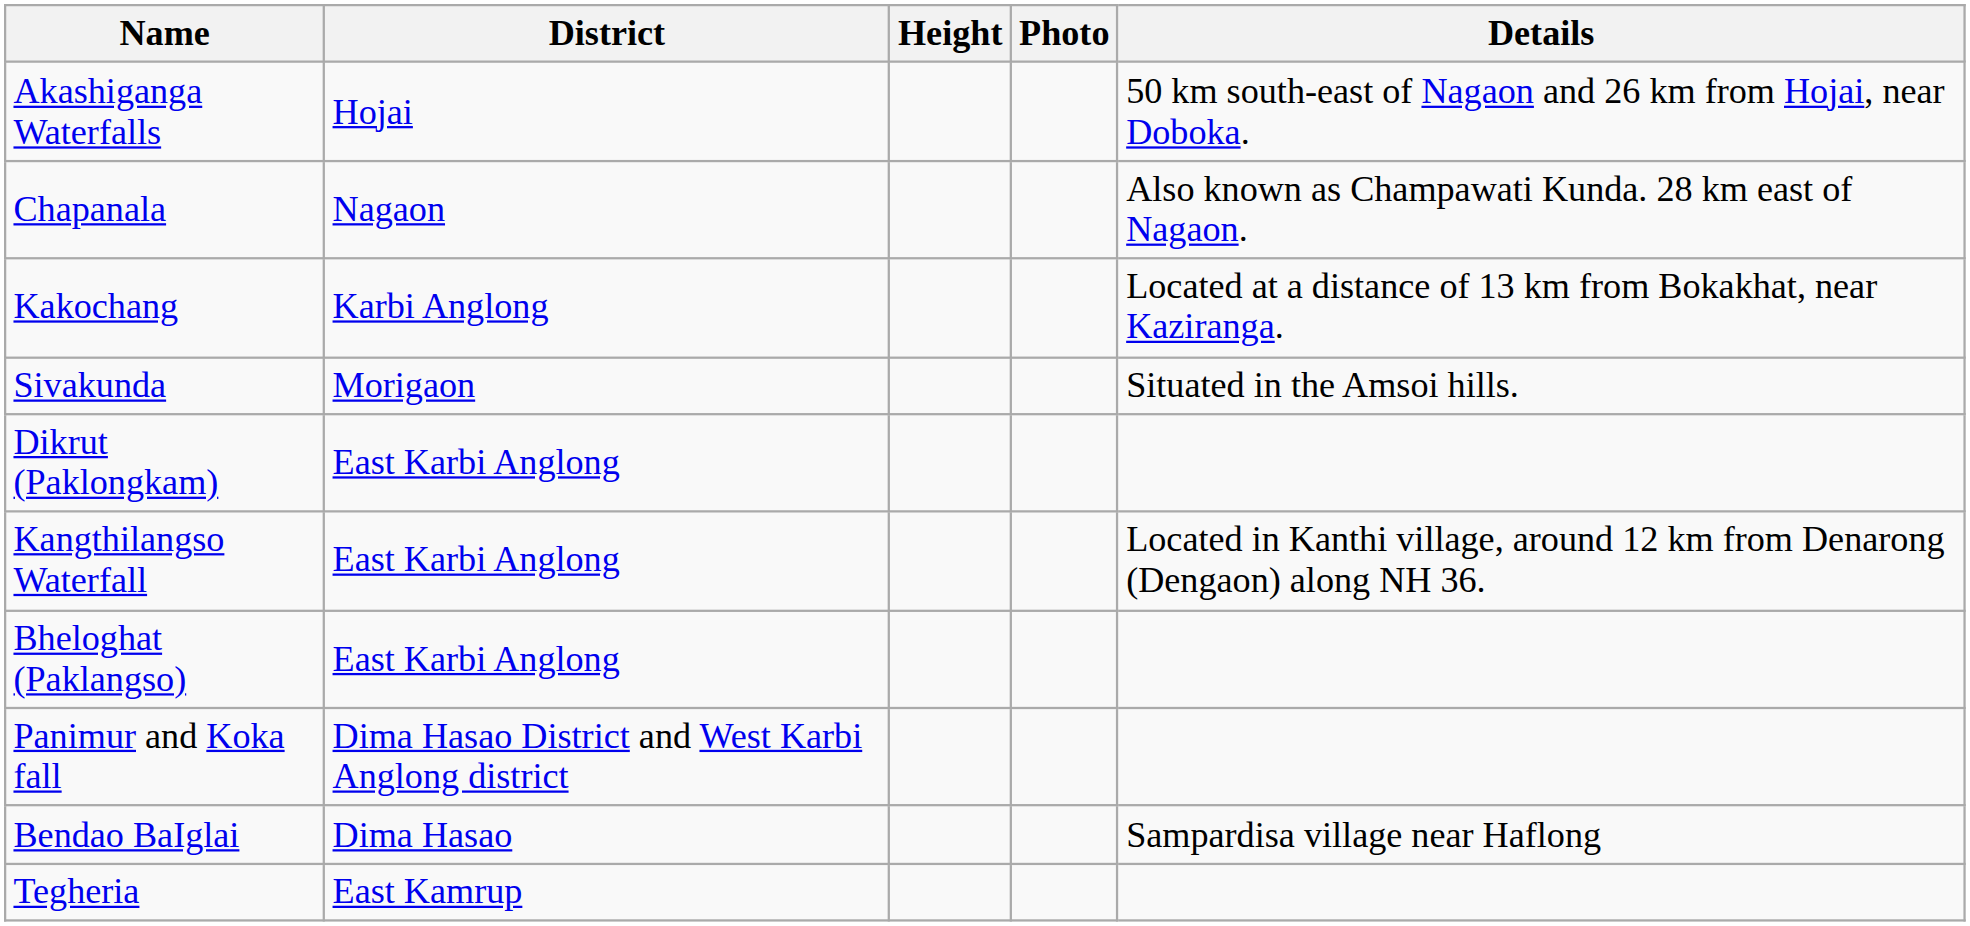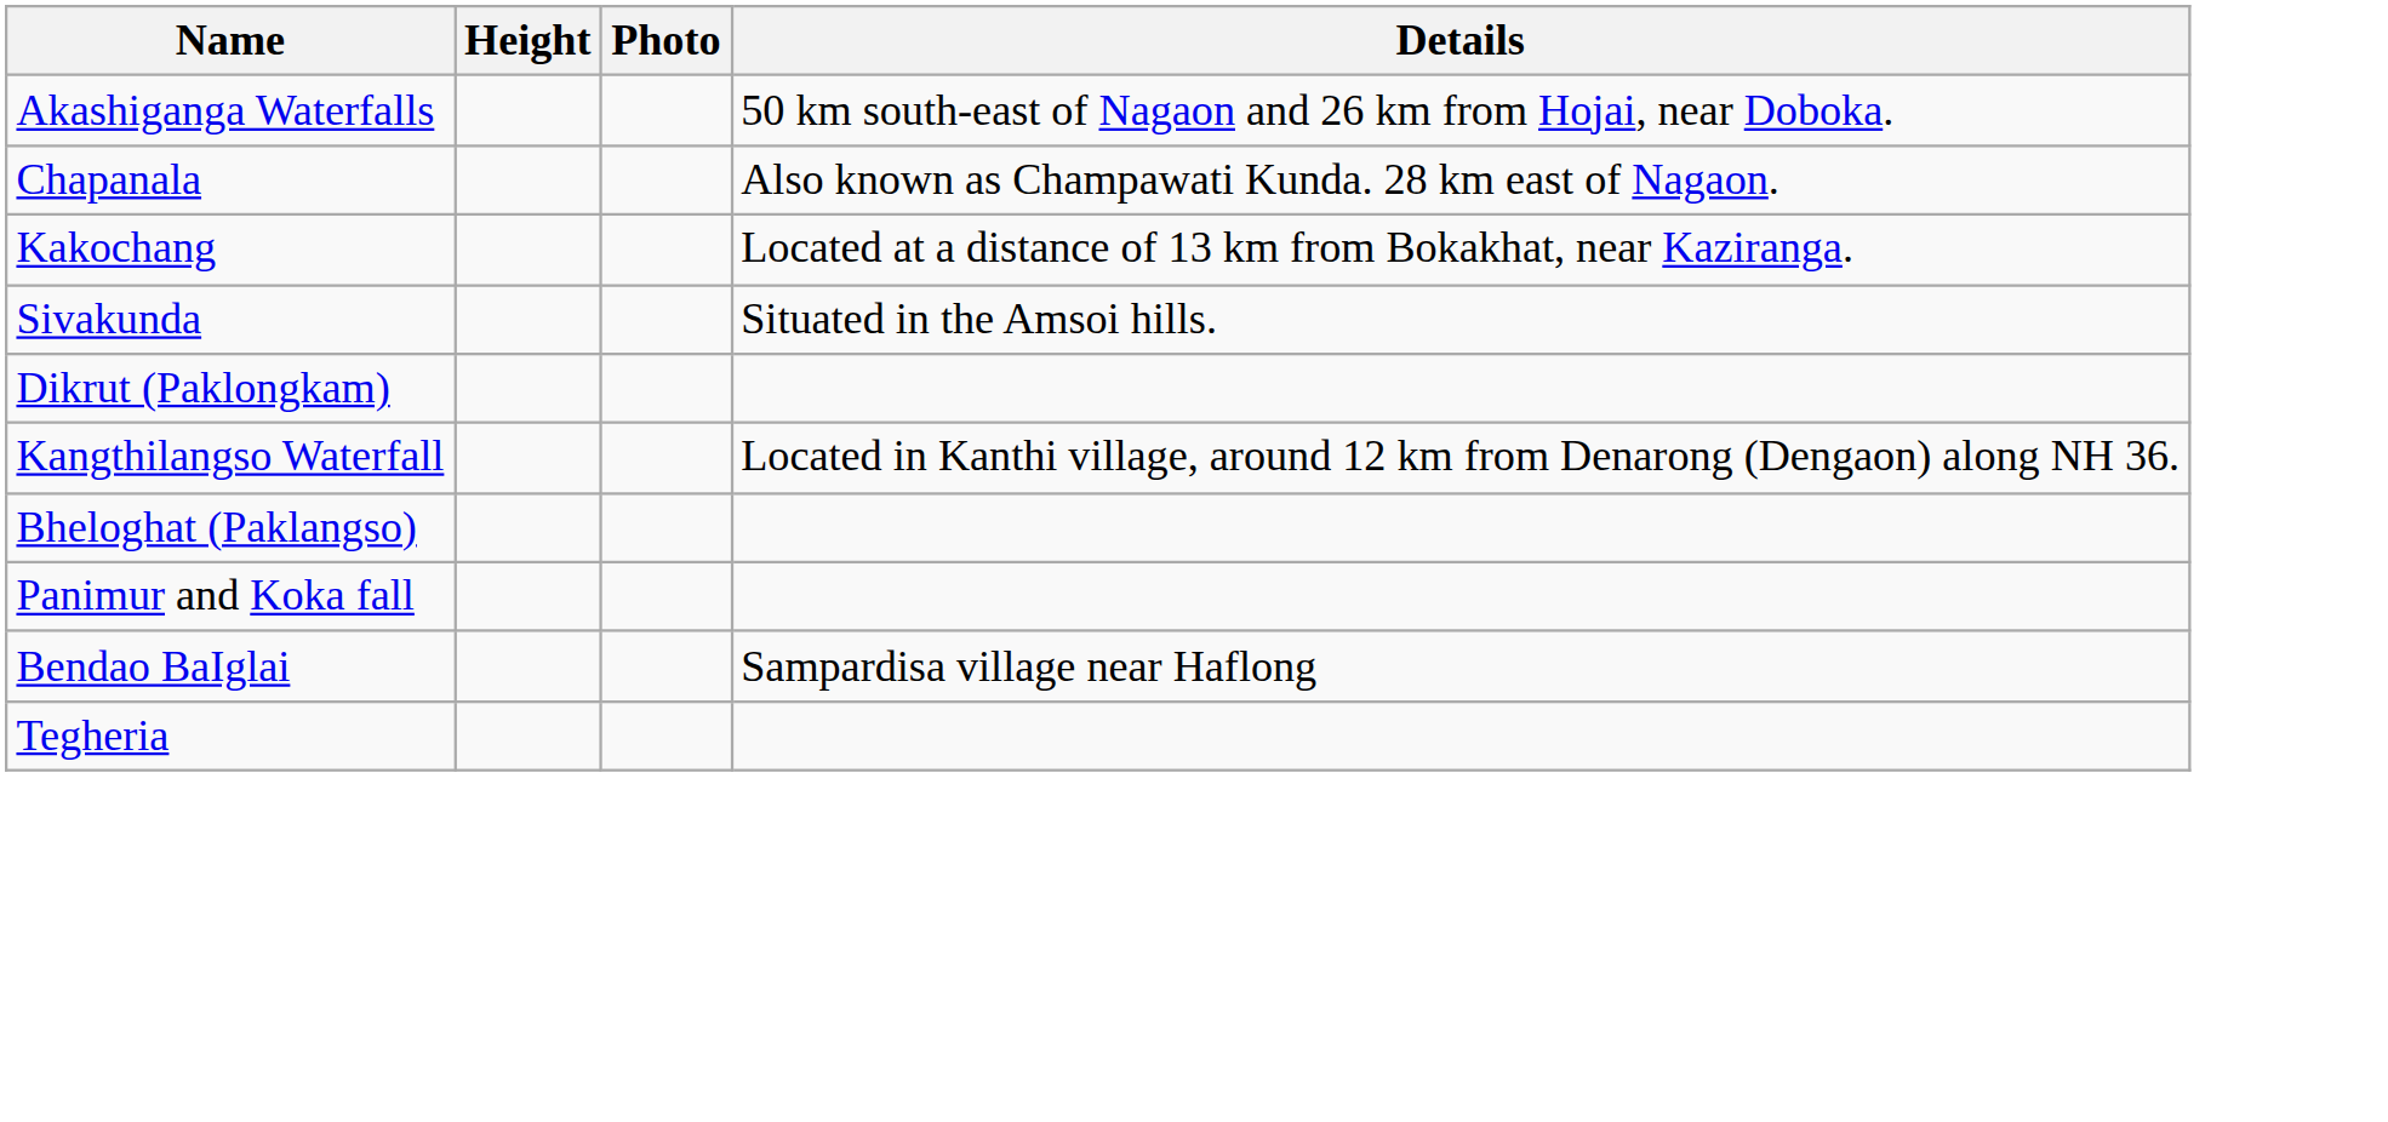- column: District | Hojai | Nagaon | Karbi Anglong | Morigaon | East Karbi Anglong | East Karbi Anglong | East Karbi Anglong | Dima Hasao District and West Karbi Anglong district | Dima Hasao | East Kamrup
